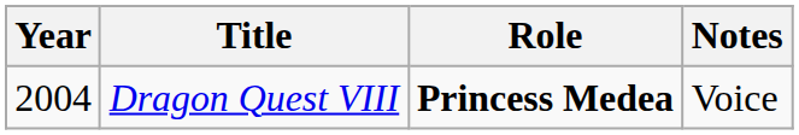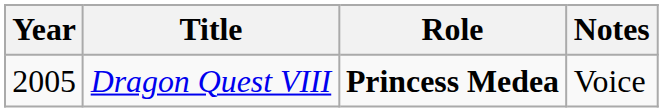Dragon Quest VIII | Year: 2004 -> 2005
